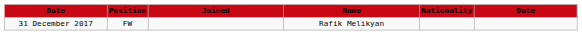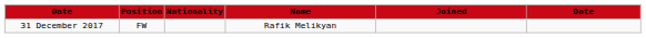columns swapped: Nationality <-> Joined
